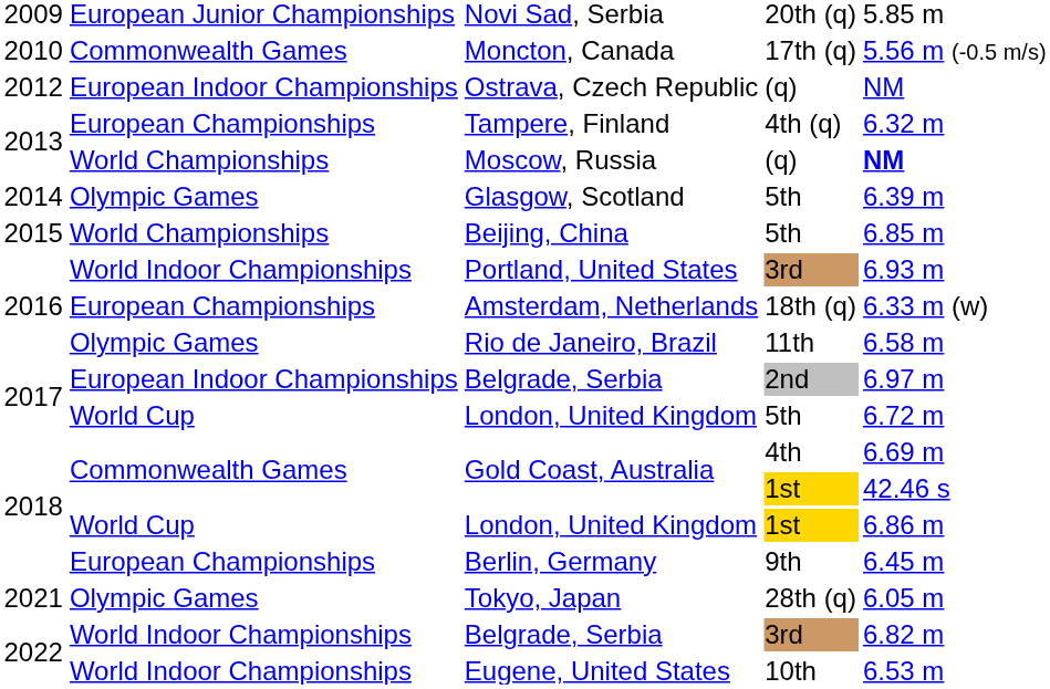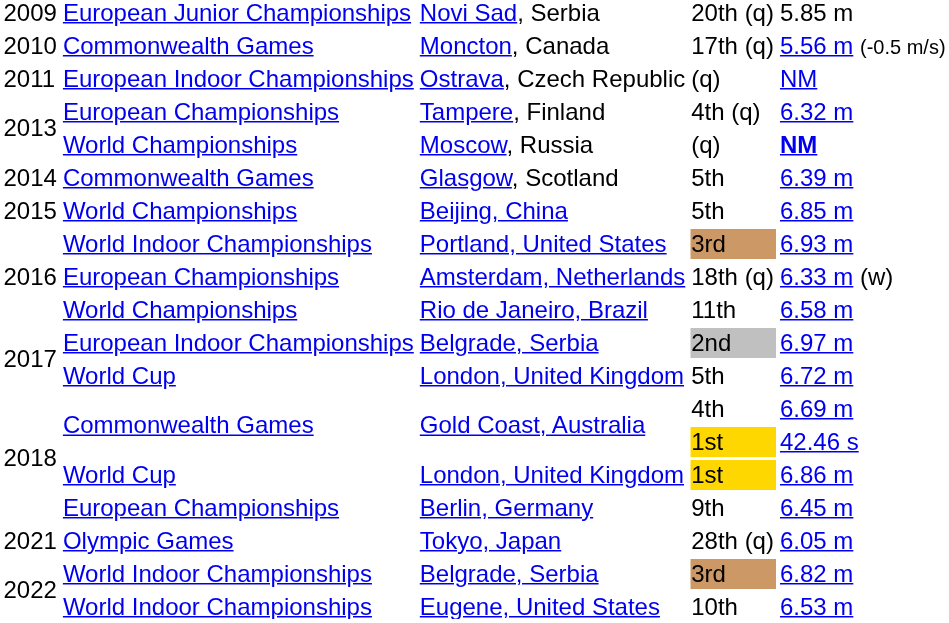Ostrava, Czech Republic | column 1: 2012 -> 2011
Glasgow, Scotland | column 2: Olympic Games -> Commonwealth Games
Rio de Janeiro, Brazil | column 2: Olympic Games -> World Championships
